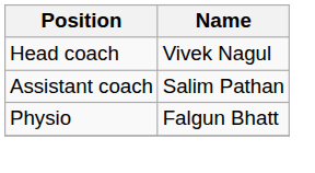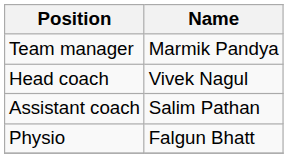+ row: Team manager | Marmik Pandya
